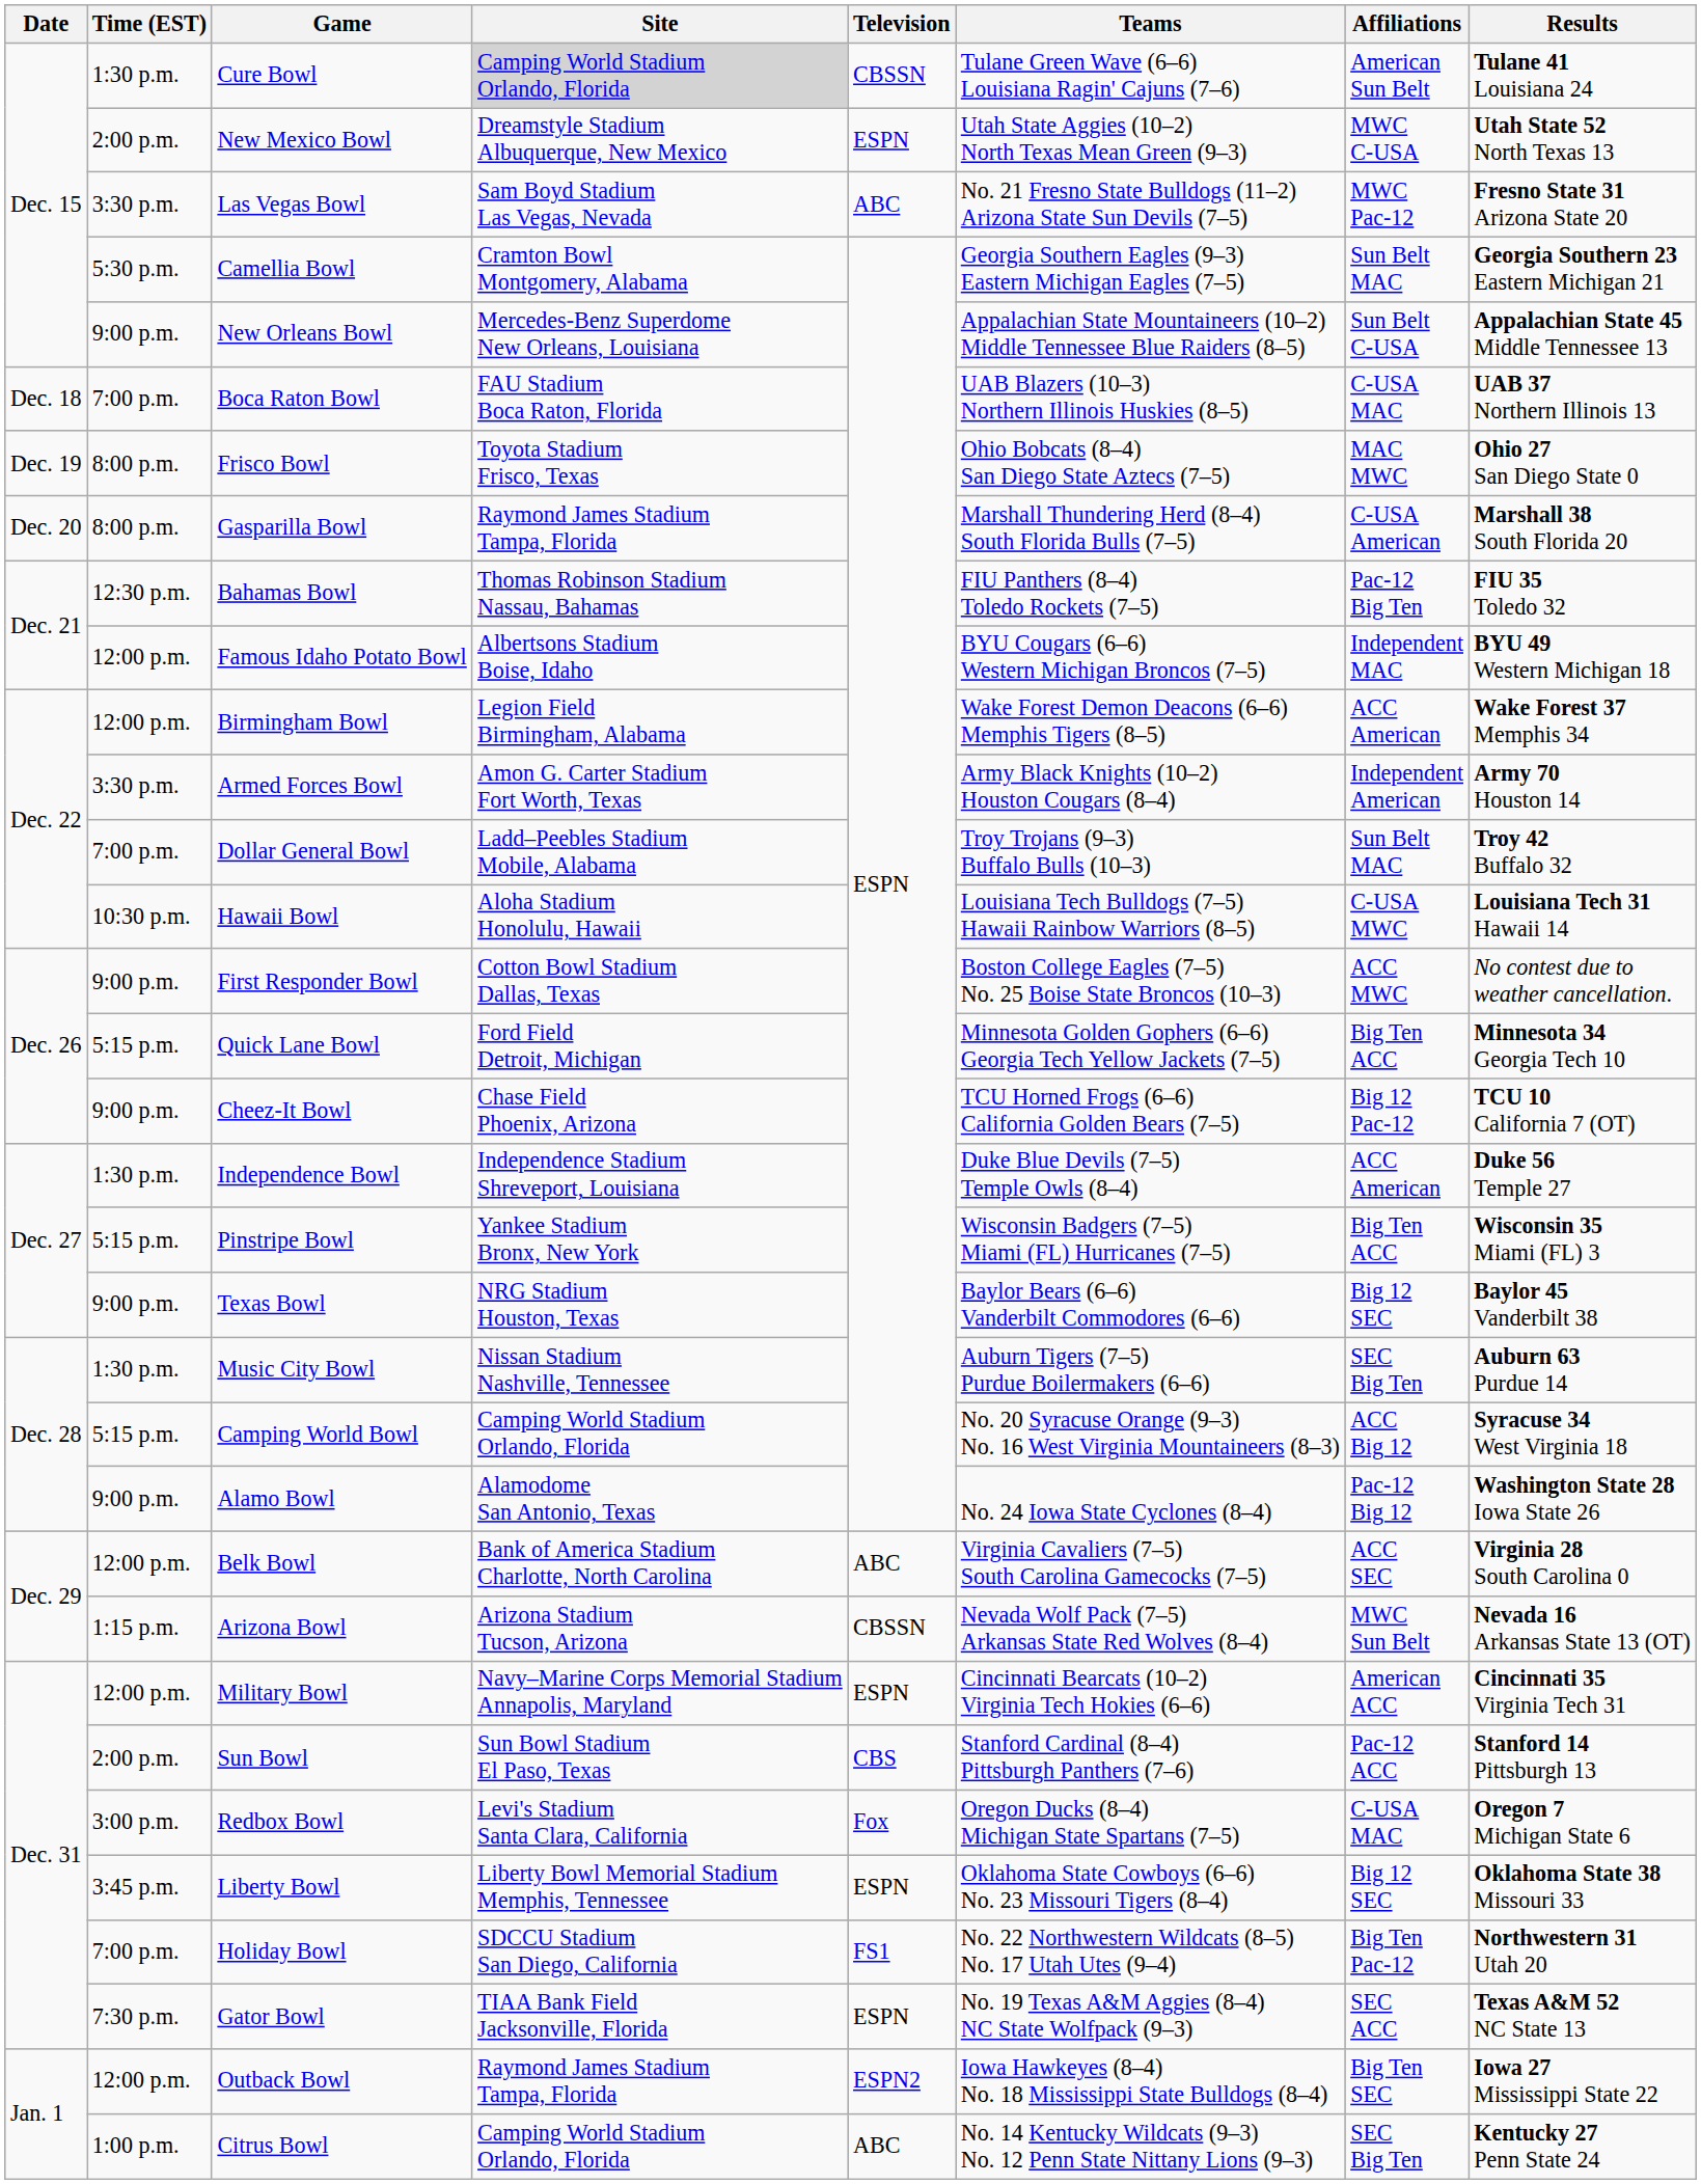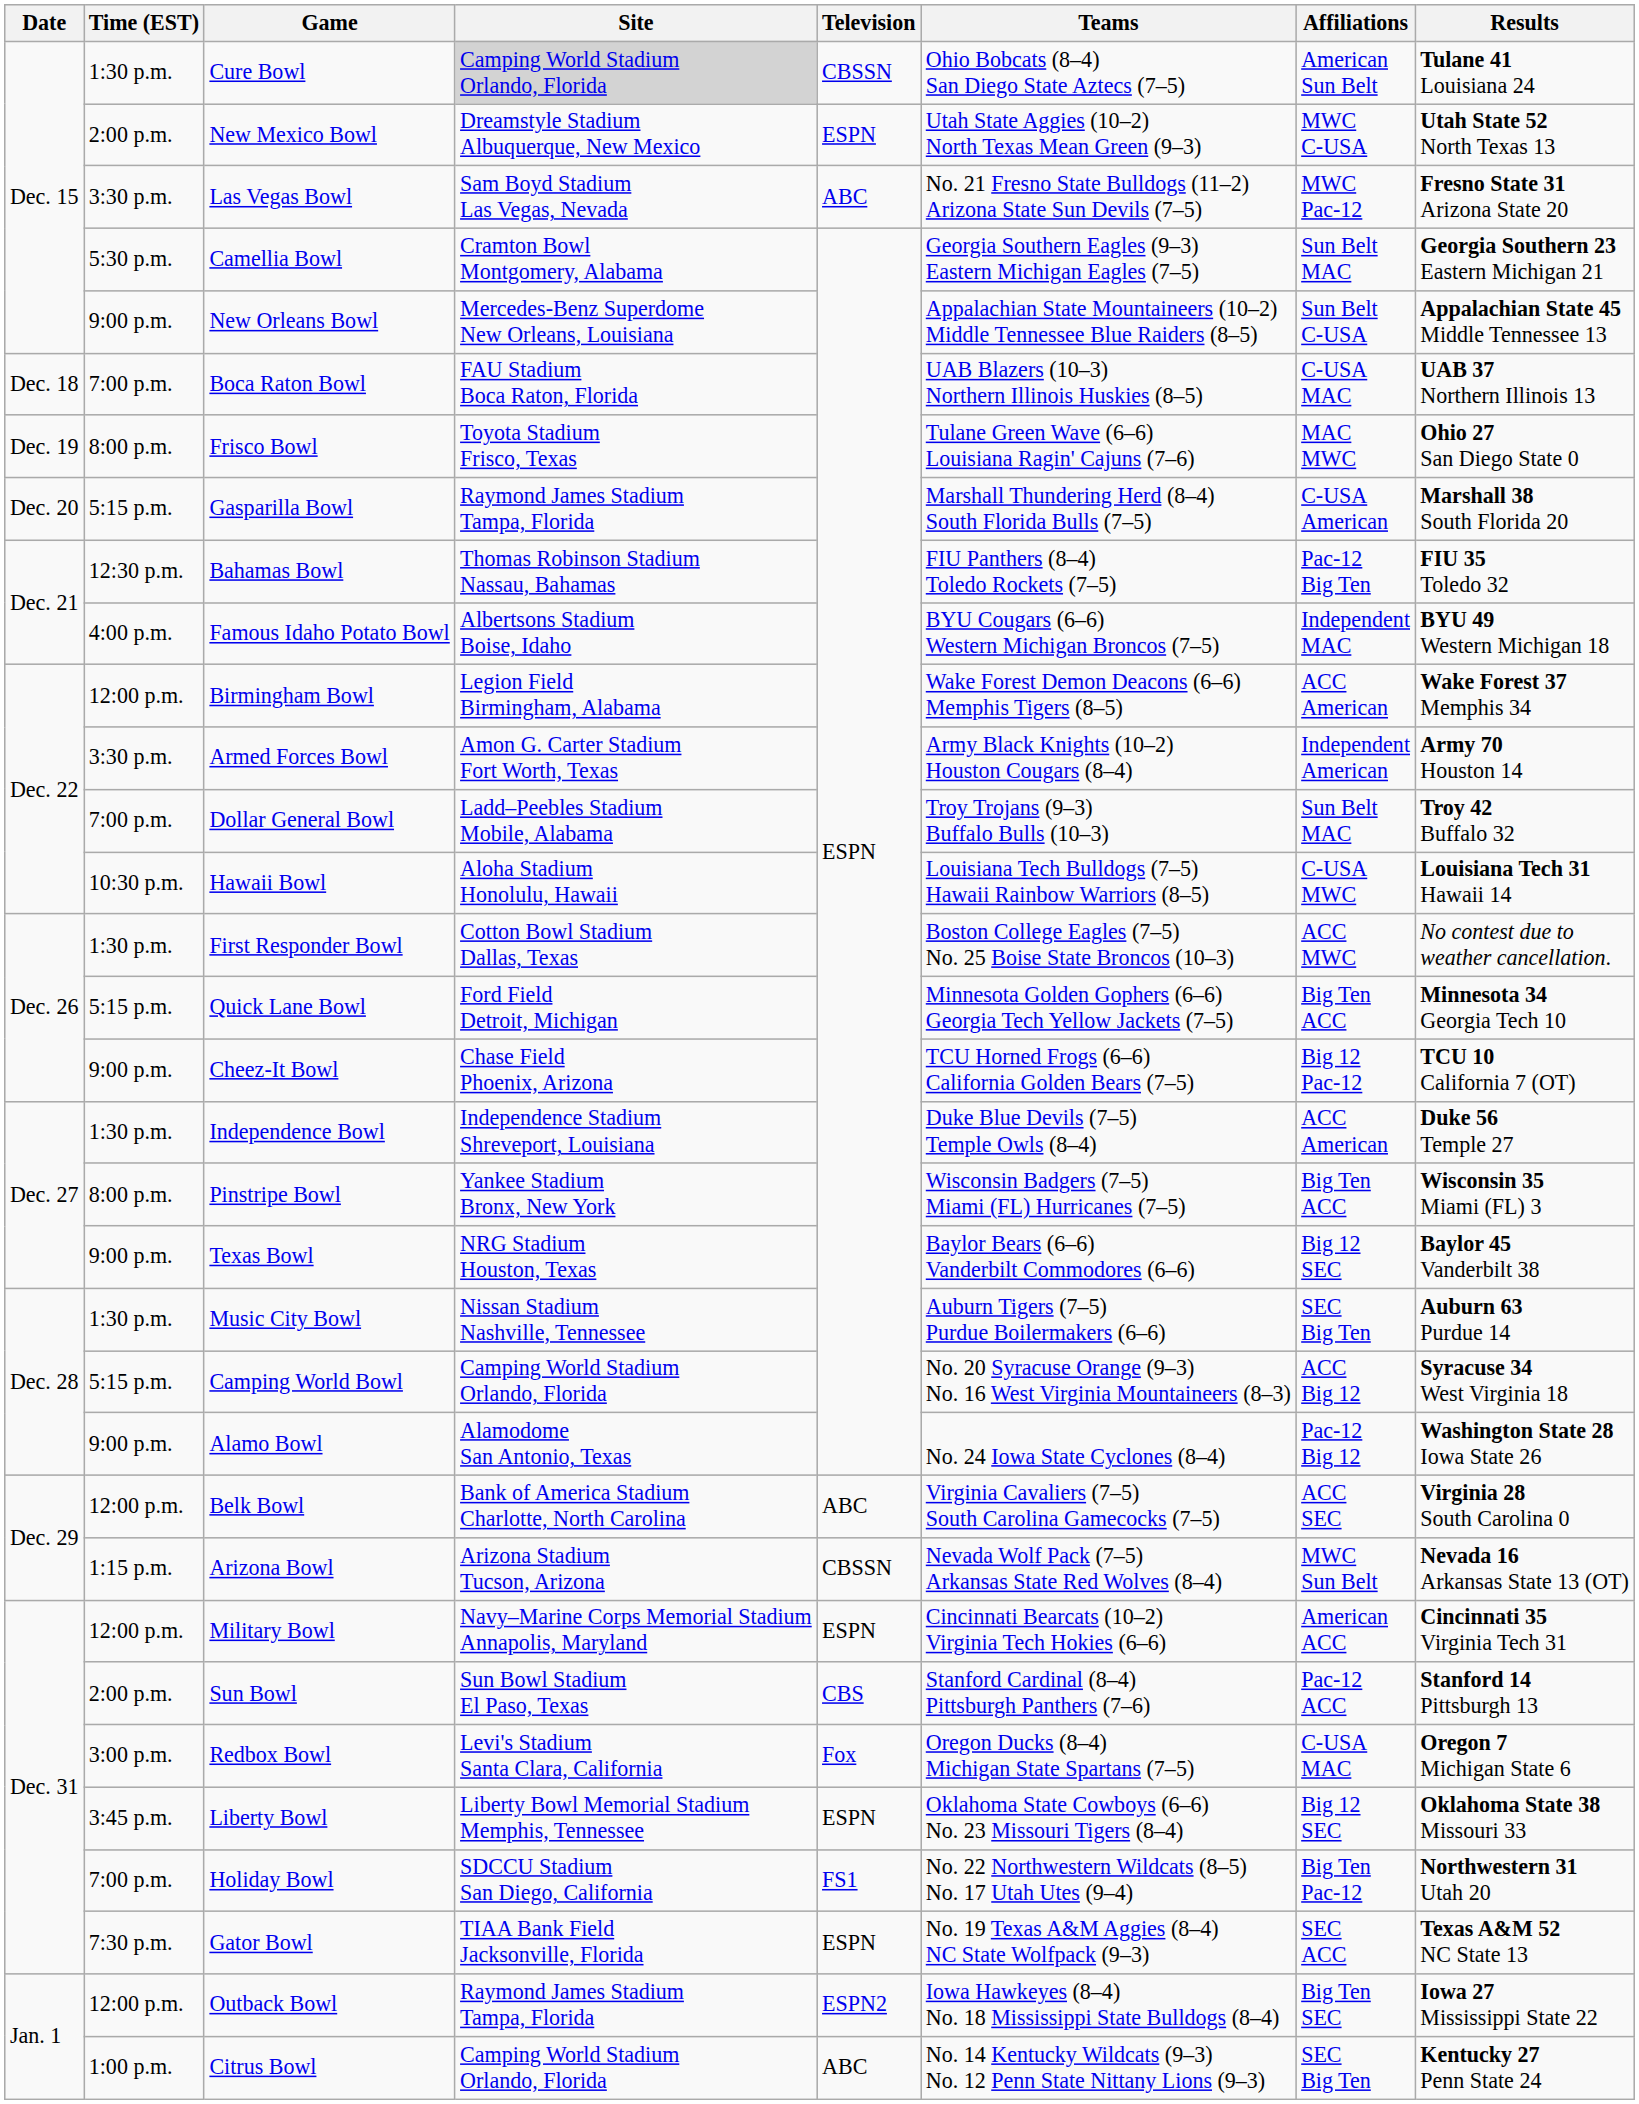Cure Bowl | Teams: Tulane Green Wave (6–6) Louisiana Ragin' Cajuns (7–6) -> Ohio Bobcats (8–4) San Diego State Aztecs (7–5)
Frisco Bowl | Teams: Ohio Bobcats (8–4) San Diego State Aztecs (7–5) -> Tulane Green Wave (6–6) Louisiana Ragin' Cajuns (7–6)
Gasparilla Bowl | Time (EST): 8:00 p.m. -> 5:15 p.m.
Famous Idaho Potato Bowl | Time (EST): 12:00 p.m. -> 4:00 p.m.
First Responder Bowl | Time (EST): 9:00 p.m. -> 1:30 p.m.
Pinstripe Bowl | Time (EST): 5:15 p.m. -> 8:00 p.m.
